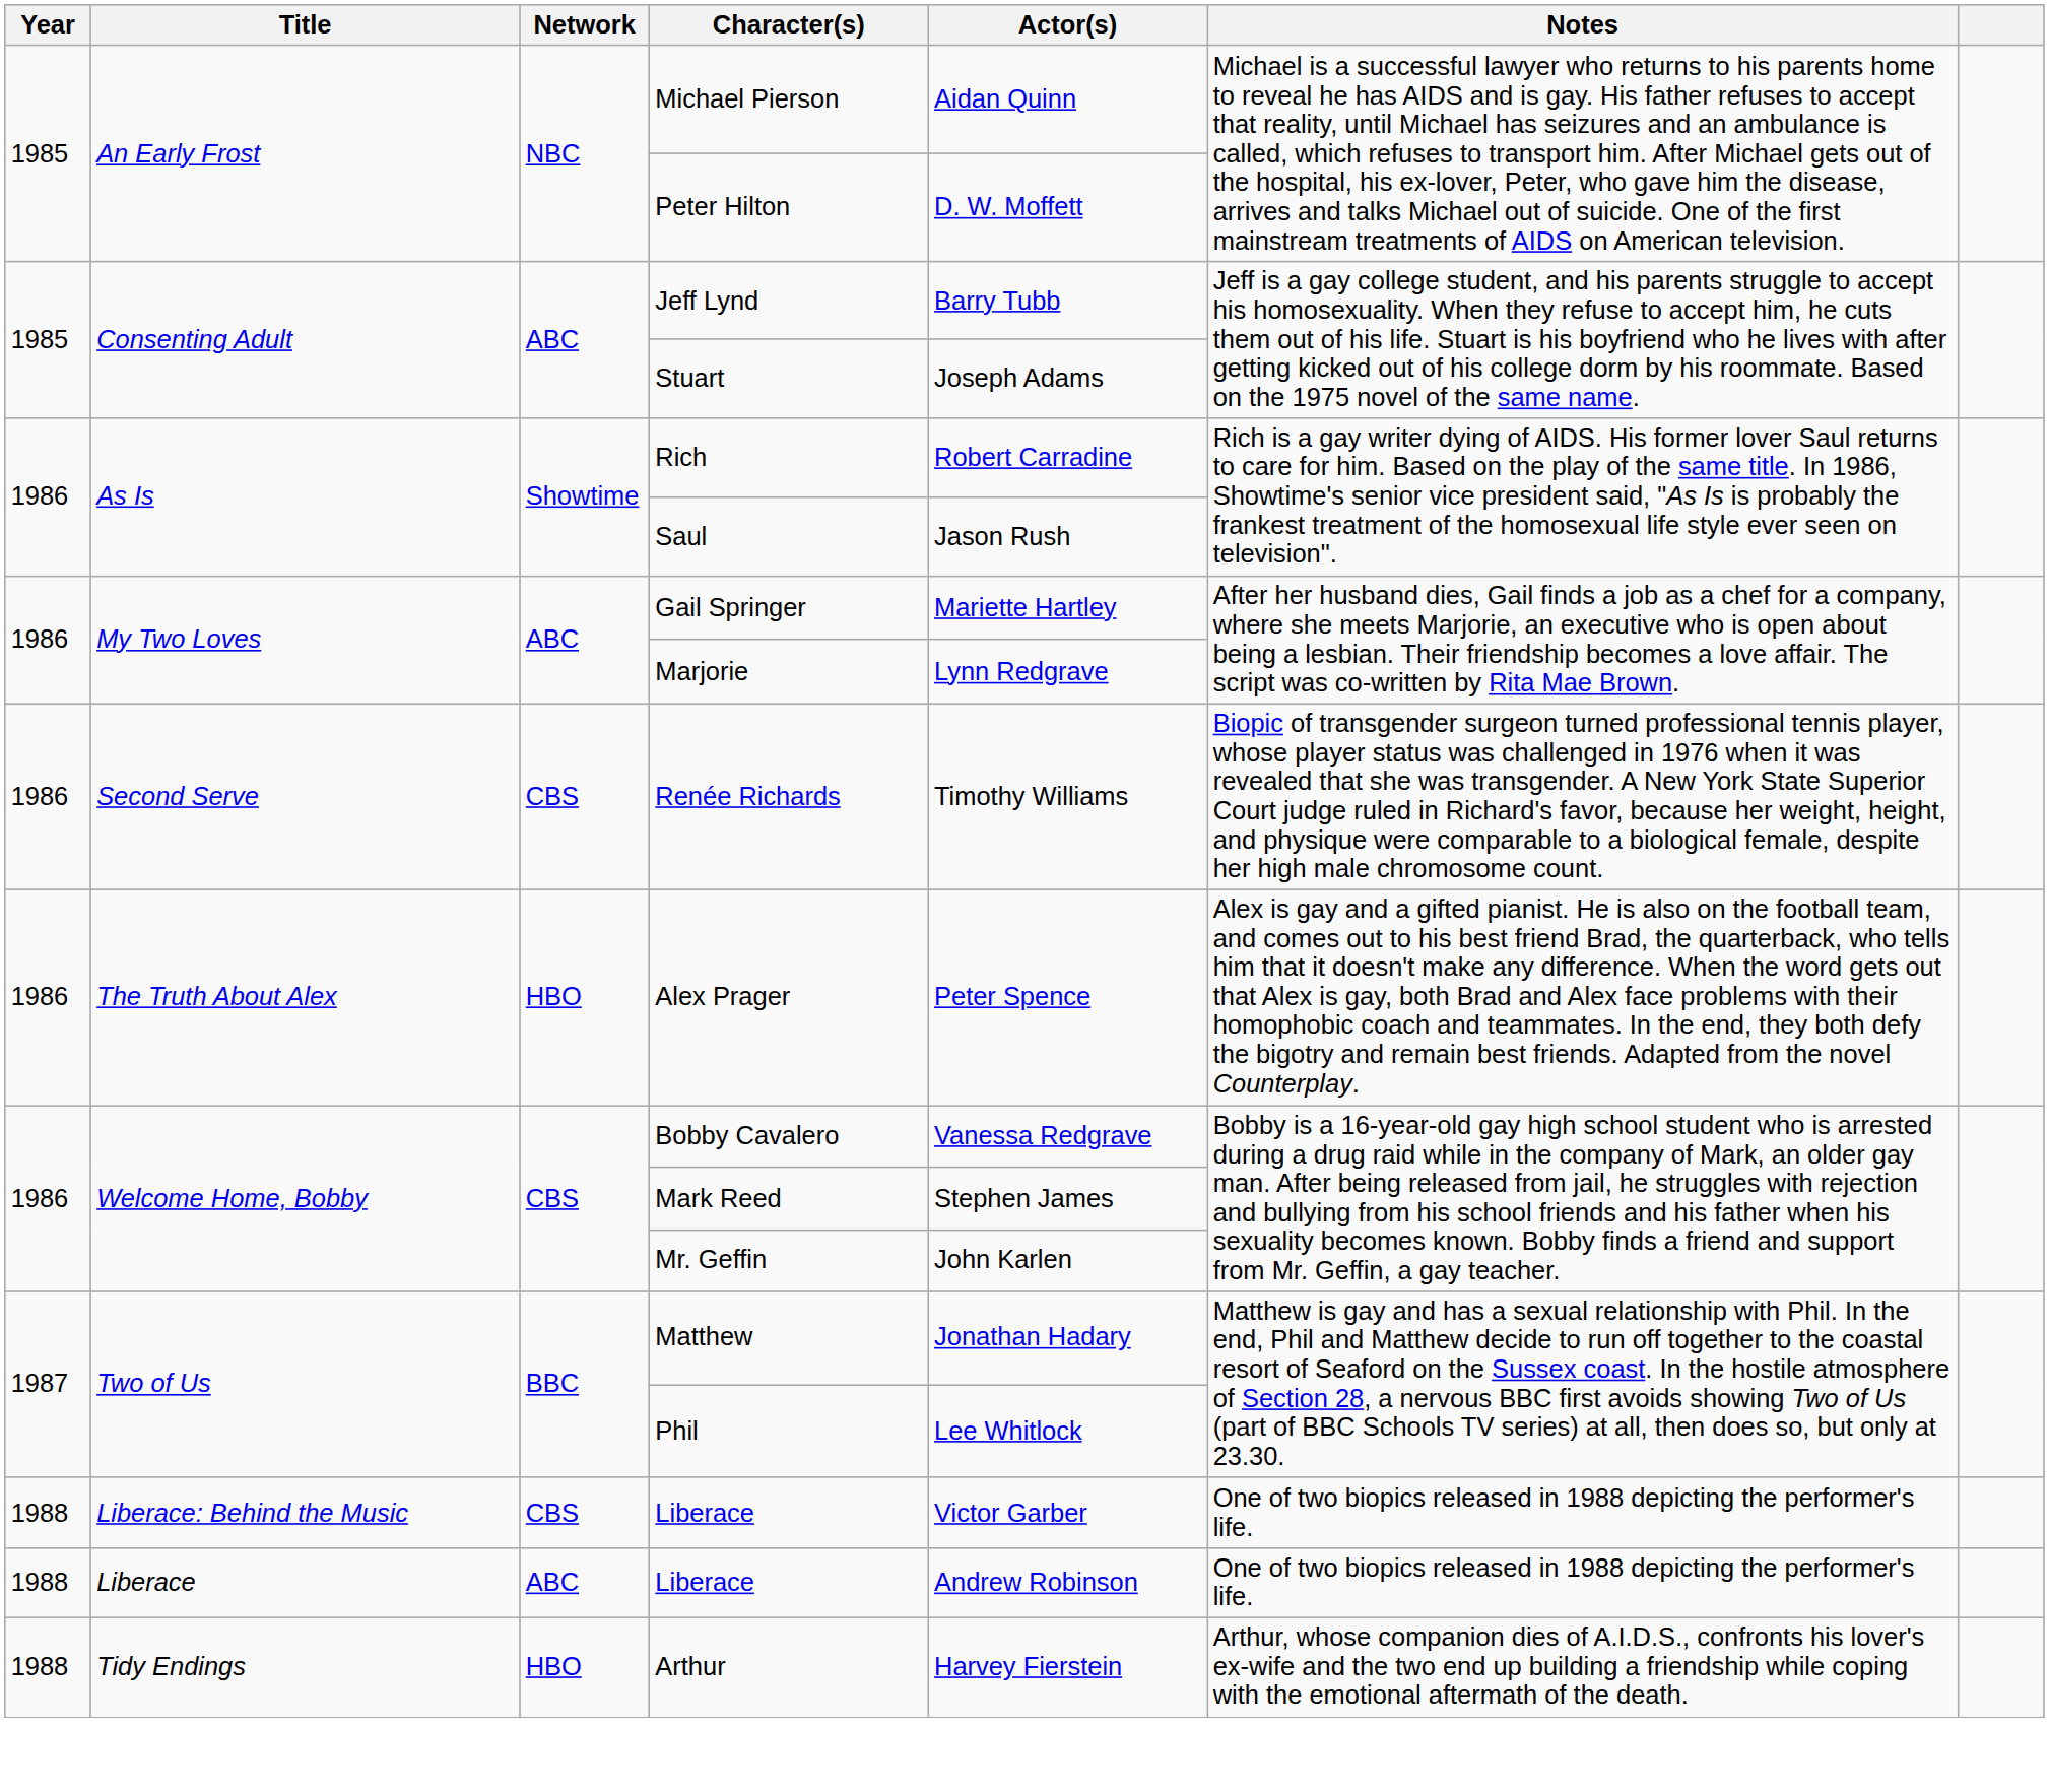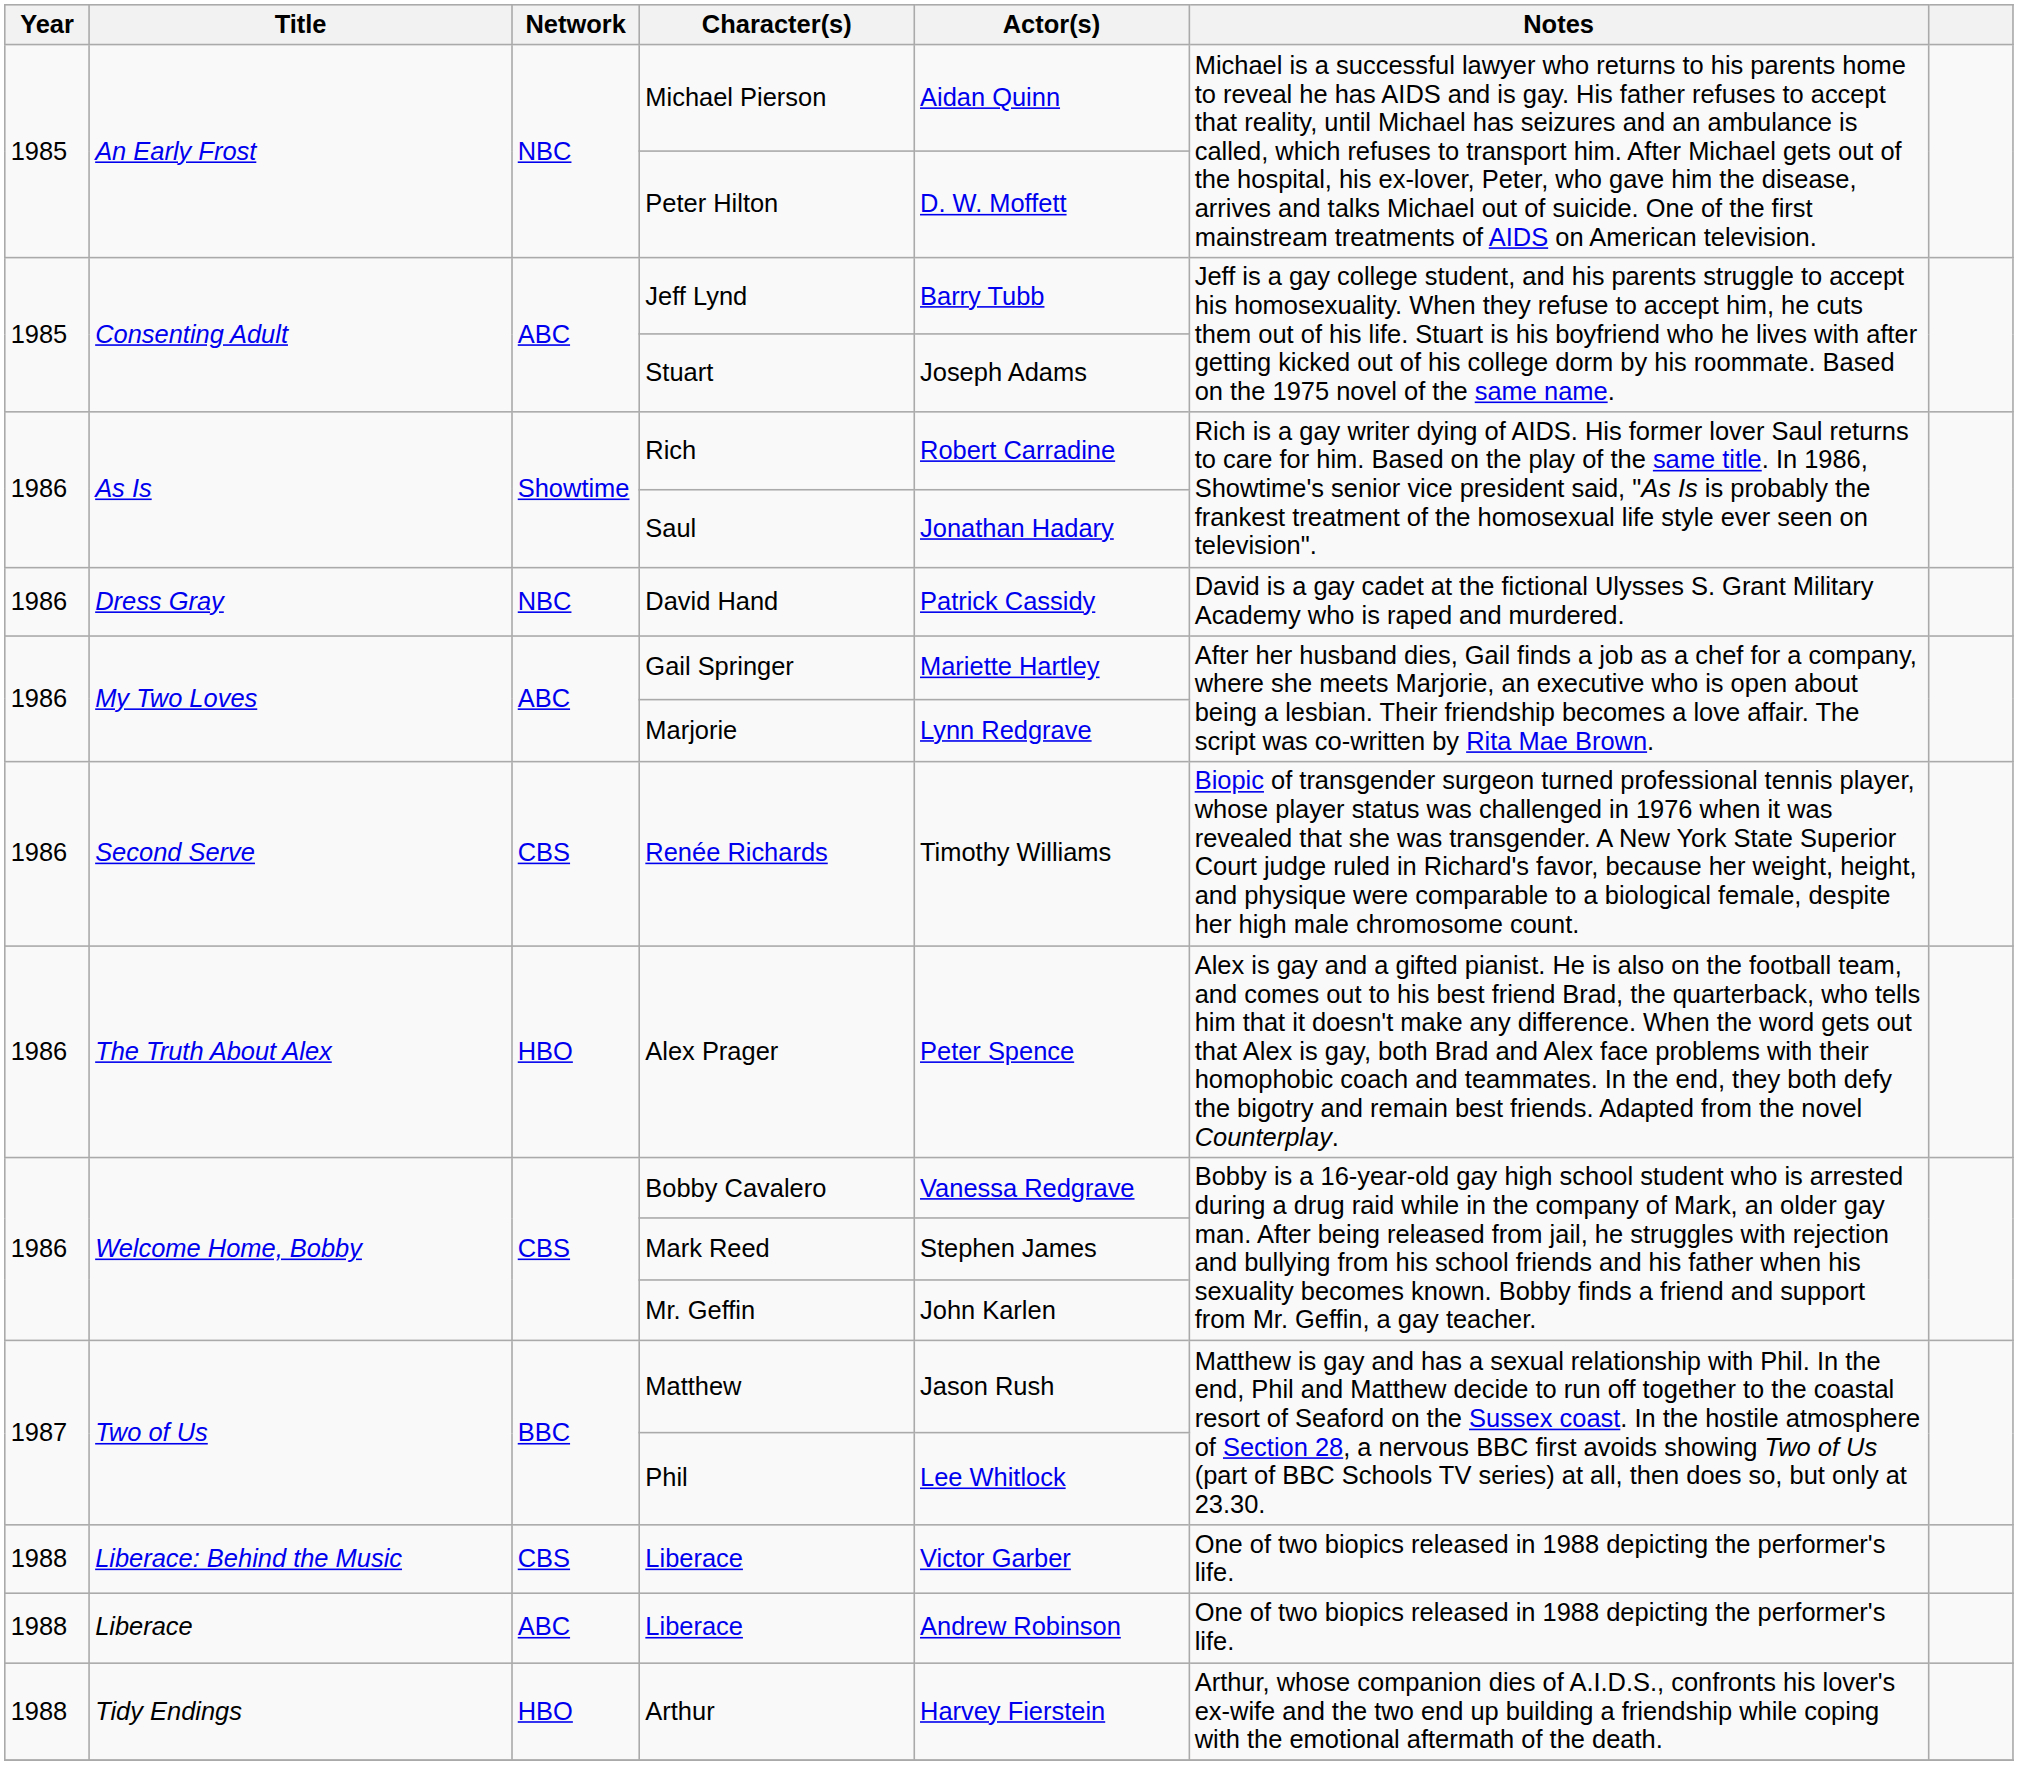Saul | Actor(s): Jason Rush -> Jonathan Hadary
+ row: 1986 | Dress Gray | NBC | David Hand | Patrick Cassidy | David is a gay cadet at the fictional Ulysses S. Grant Military Academy who is raped and murdered.
Matthew | Actor(s): Jonathan Hadary -> Jason Rush
